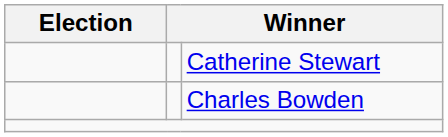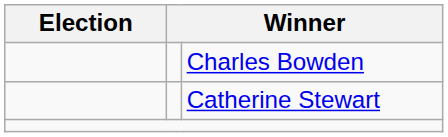rows swapped: Catherine Stewart <-> Charles Bowden
